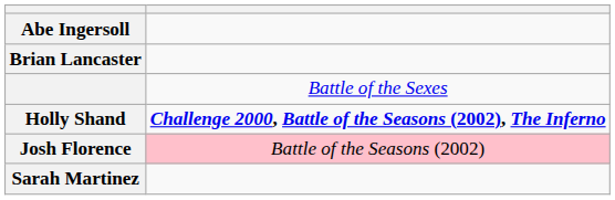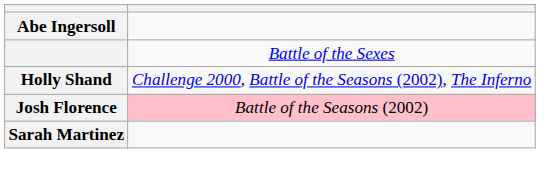- row: Brian Lancaster
Holly Shand | column 2: bold -> normal
